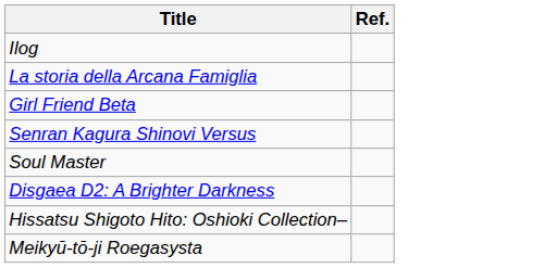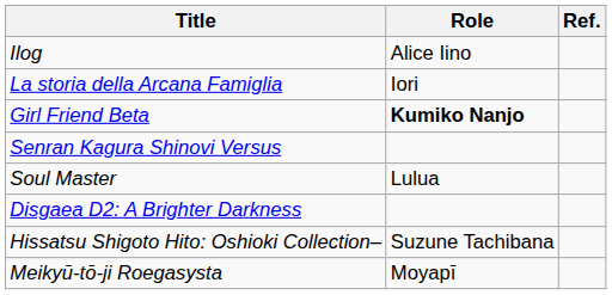+ column: Role | Alice Iino | Iori | Kumiko Nanjo | Lulua | Suzune Tachibana | Moyapī
